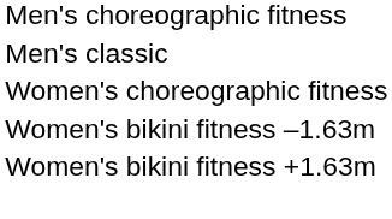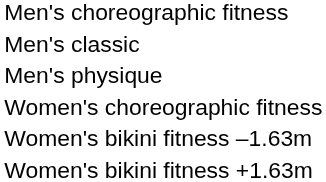+ row: Men's physique
